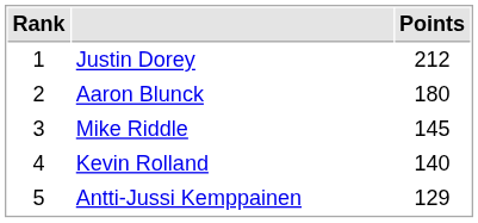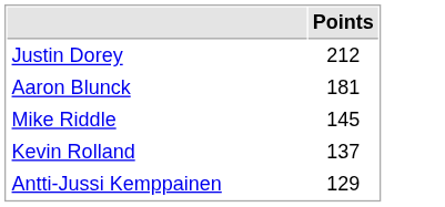- column: Rank | 1 | 2 | 3 | 4 | 5
Aaron Blunck | Points: 180 -> 181
Kevin Rolland | Points: 140 -> 137
